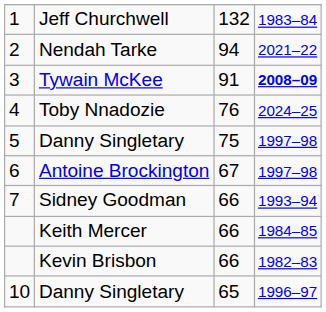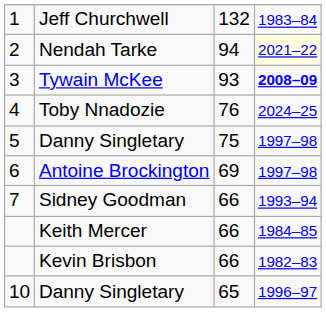Nendah Tarke | column 4: no background -> lightyellow background
Tywain McKee | column 3: 91 -> 93
Antoine Brockington | column 3: 67 -> 69
